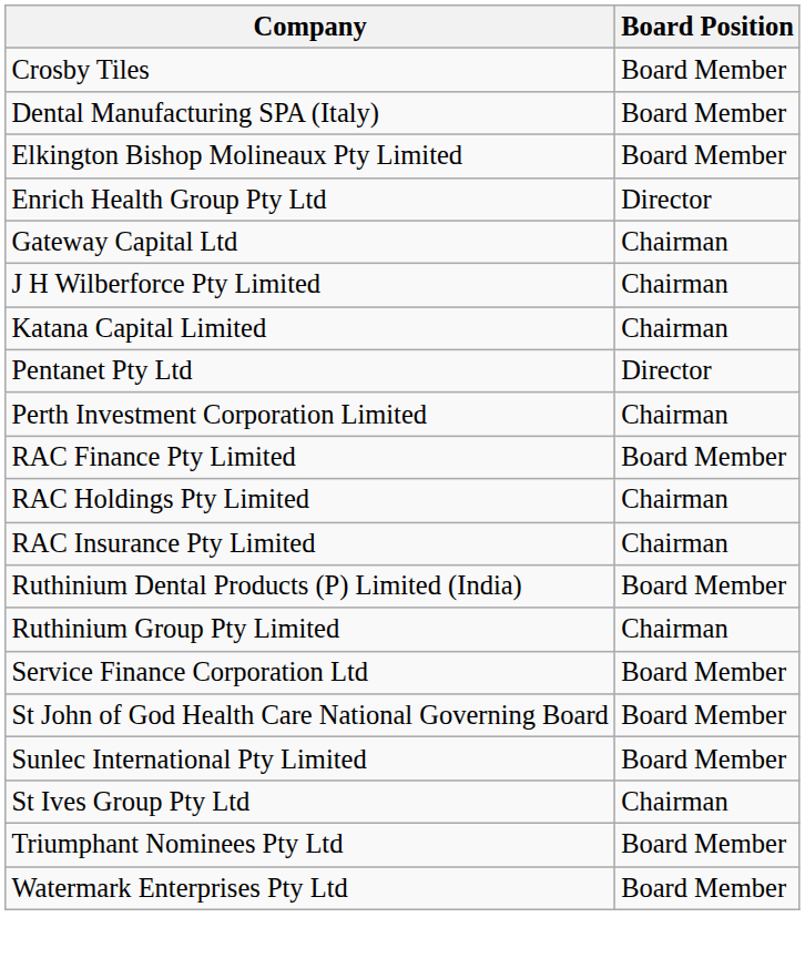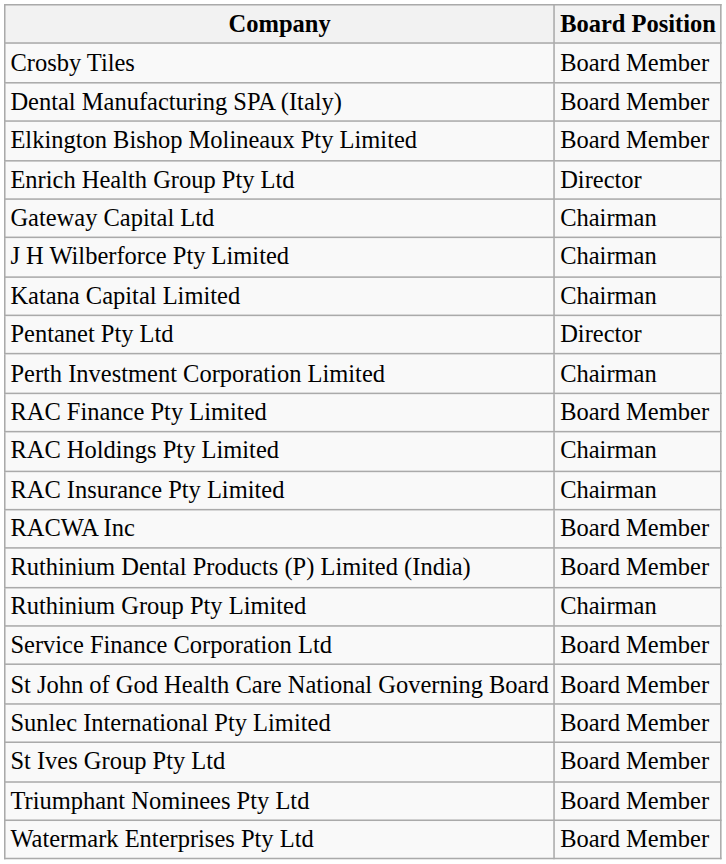+ row: RACWA Inc | Board Member
St Ives Group Pty Ltd | Board Position: Chairman -> Board Member
